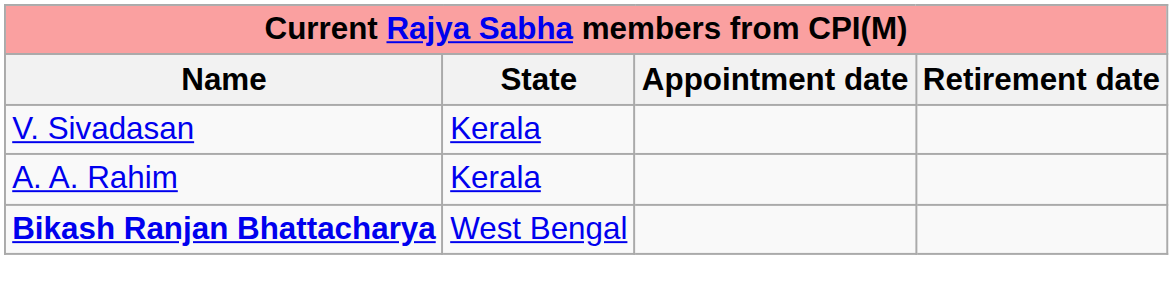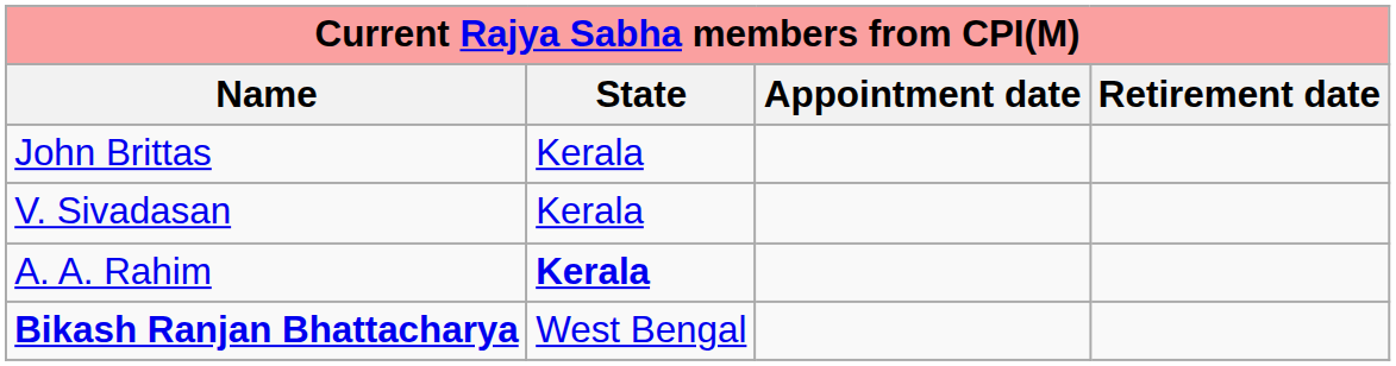+ row: John Brittas | Kerala
A. A. Rahim | State: normal -> bold
